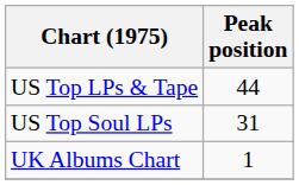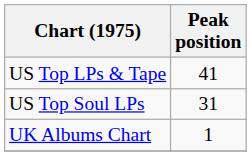US Top LPs & Tape | Peak position: 44 -> 41
